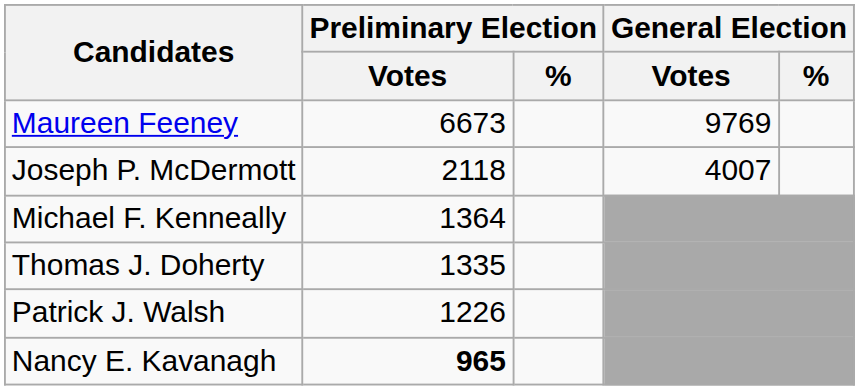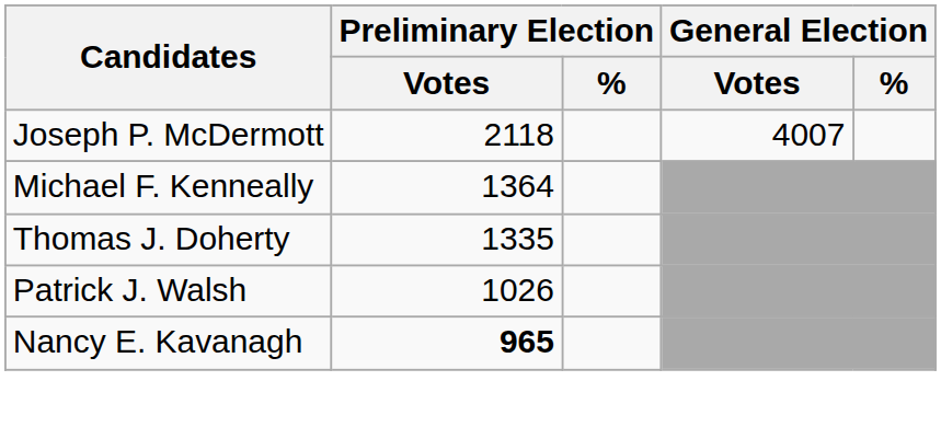- row: Maureen Feeney | 6673 | 9769
Patrick J. Walsh | Preliminary Election / Votes: 1226 -> 1026
